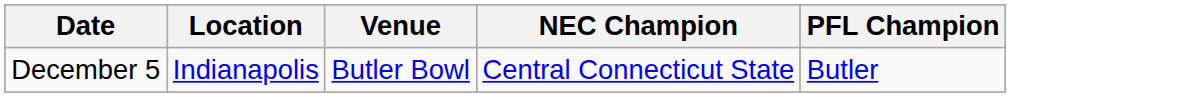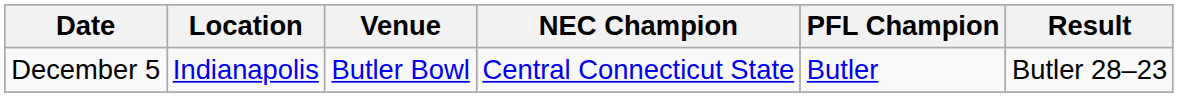+ column: Result | Butler 28–23
